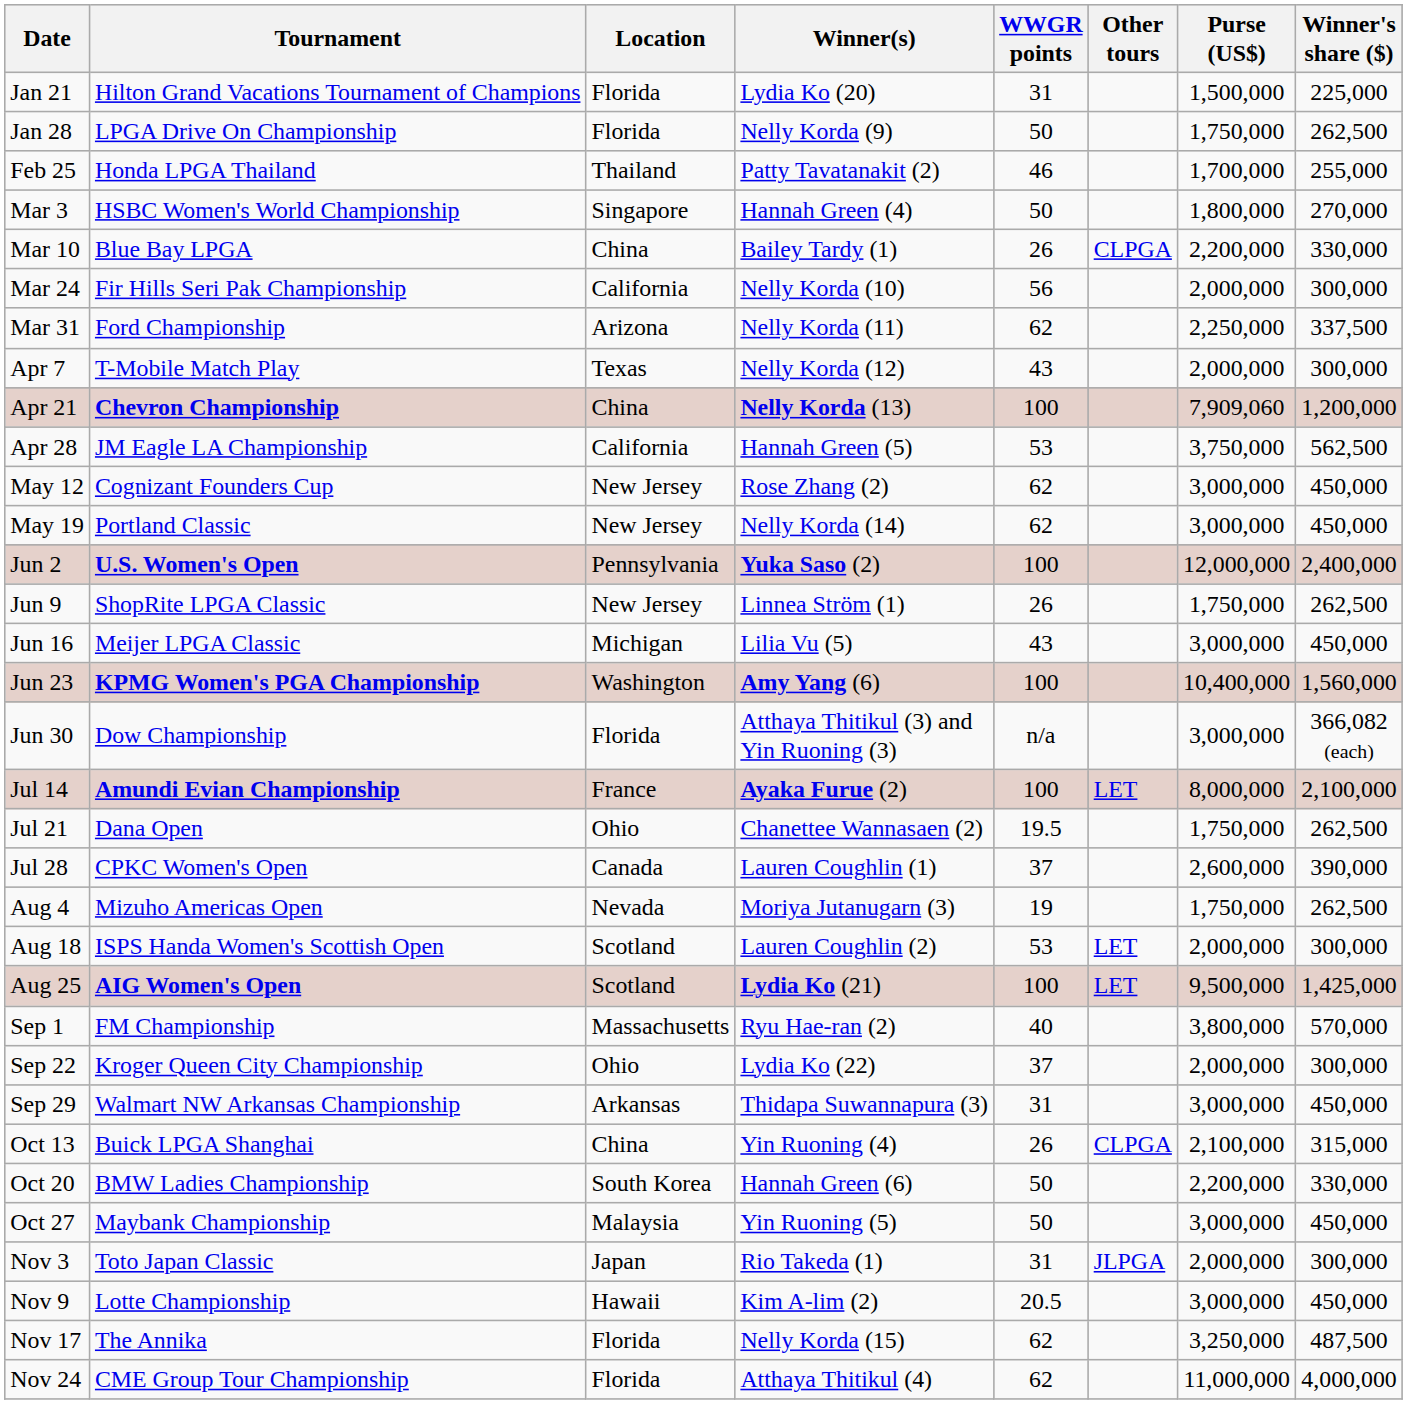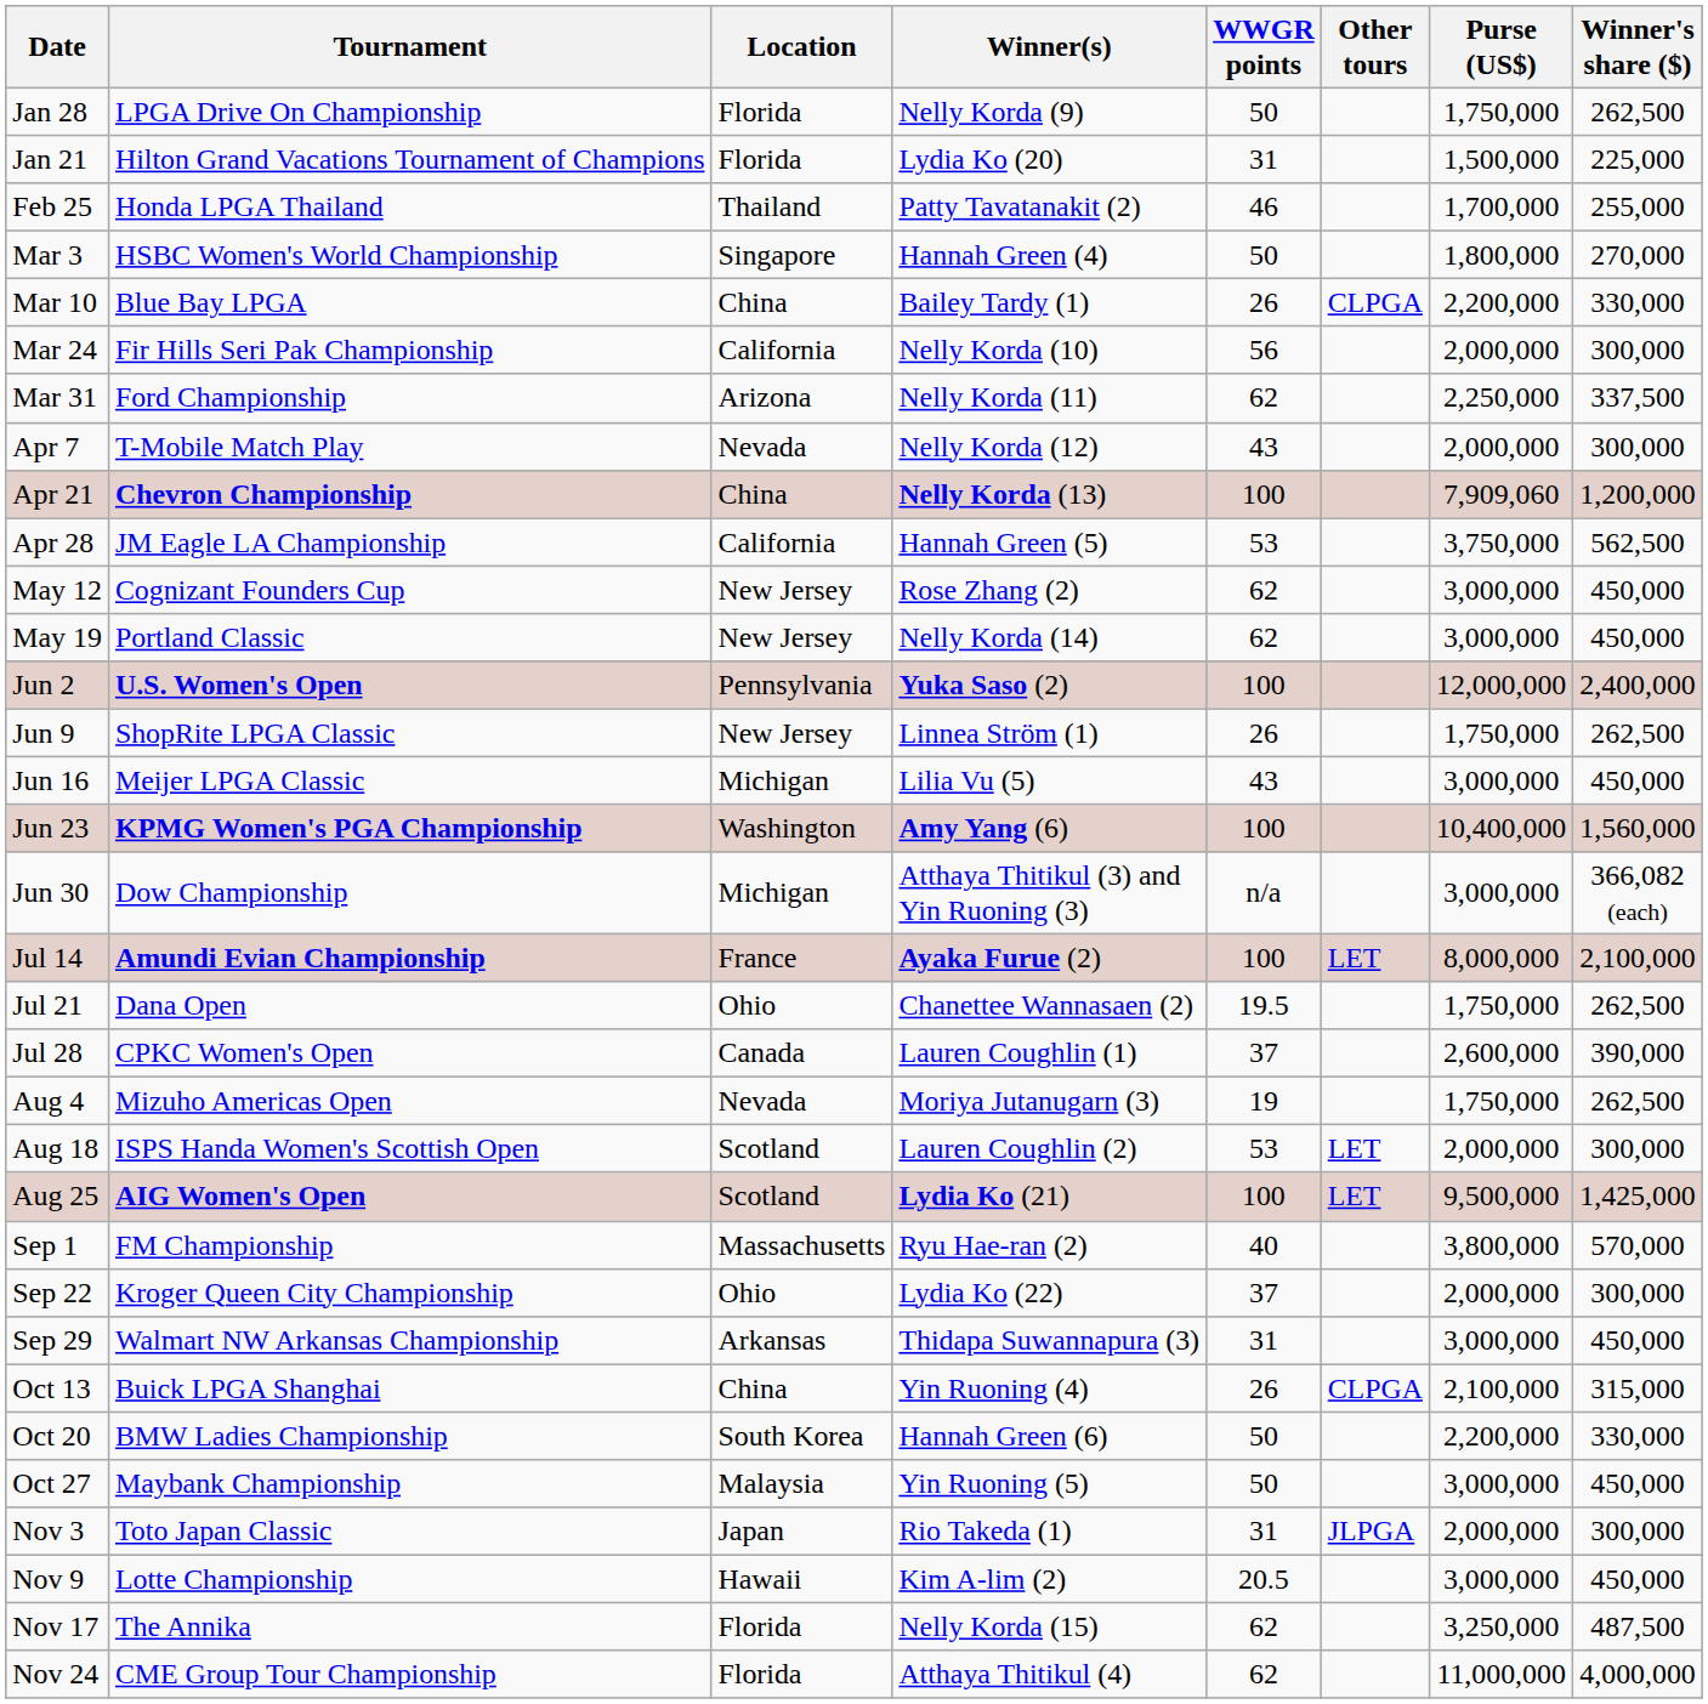rows swapped: Jan 21 <-> Jan 28
Apr 7 | Location: Texas -> Nevada
Jun 30 | Location: Florida -> Michigan
